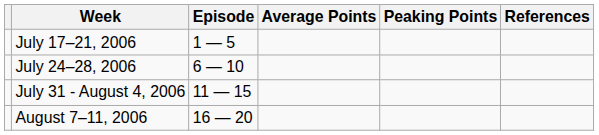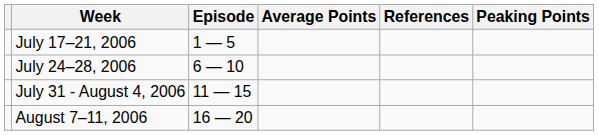columns swapped: Peaking Points <-> References
